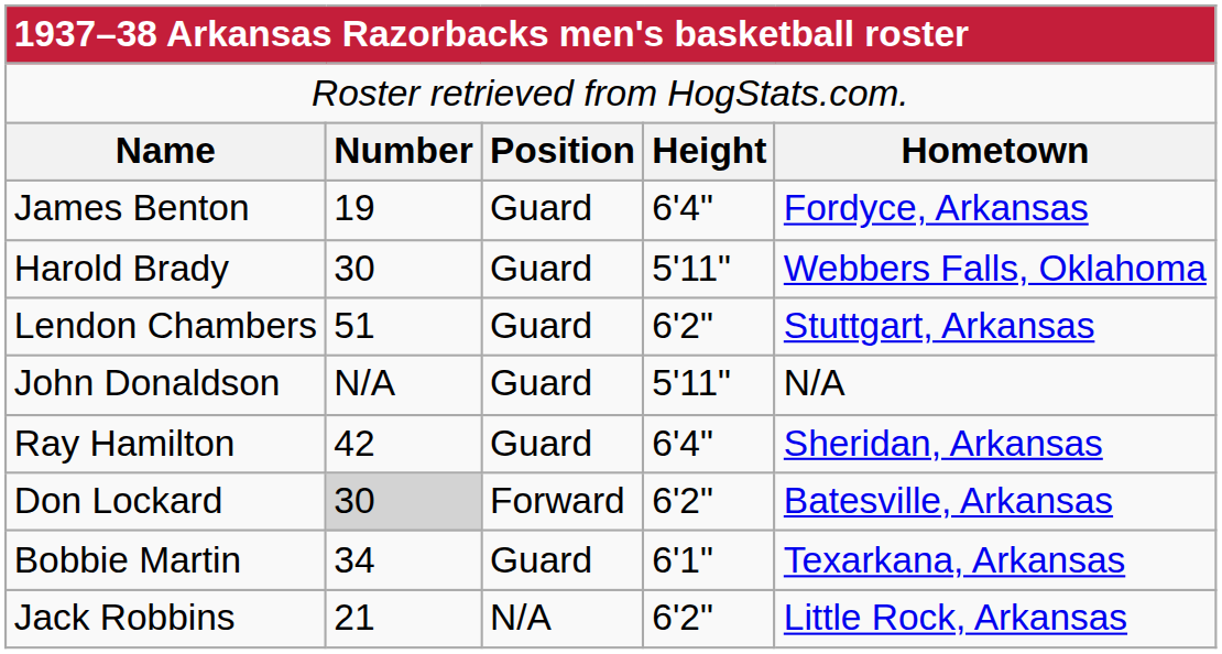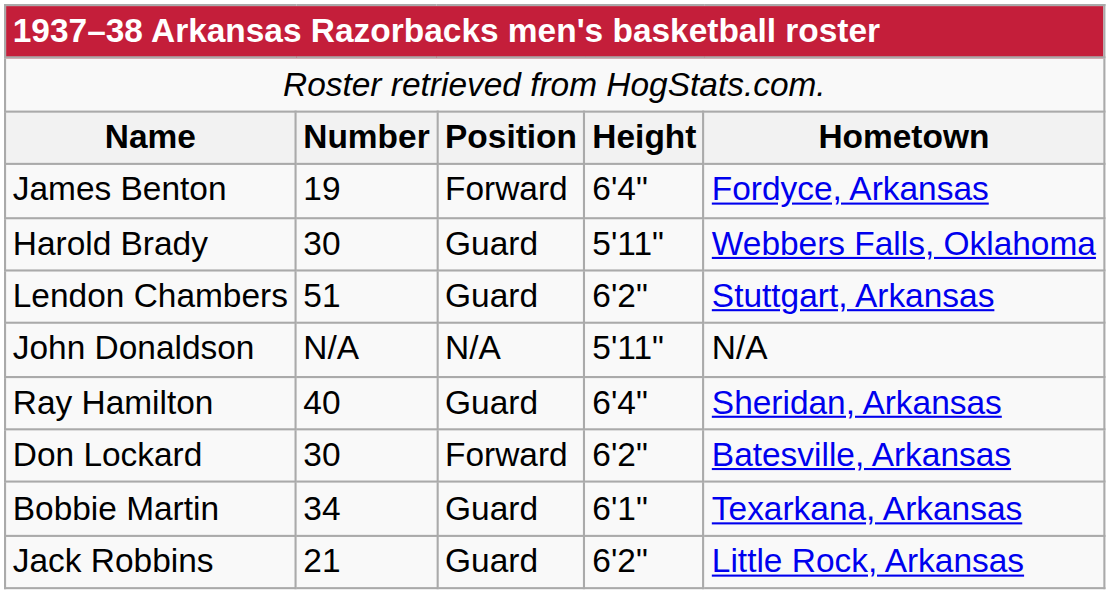James Benton | column 3: Guard -> Forward
John Donaldson | column 3: Guard -> N/A
Ray Hamilton | column 2: 42 -> 40
Don Lockard | column 2: lightgrey background -> no background
Jack Robbins | column 3: N/A -> Guard
